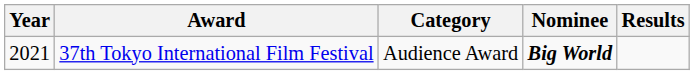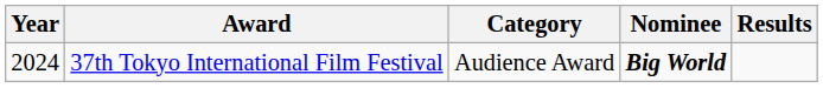37th Tokyo International Film Festival | Year: 2021 -> 2024
